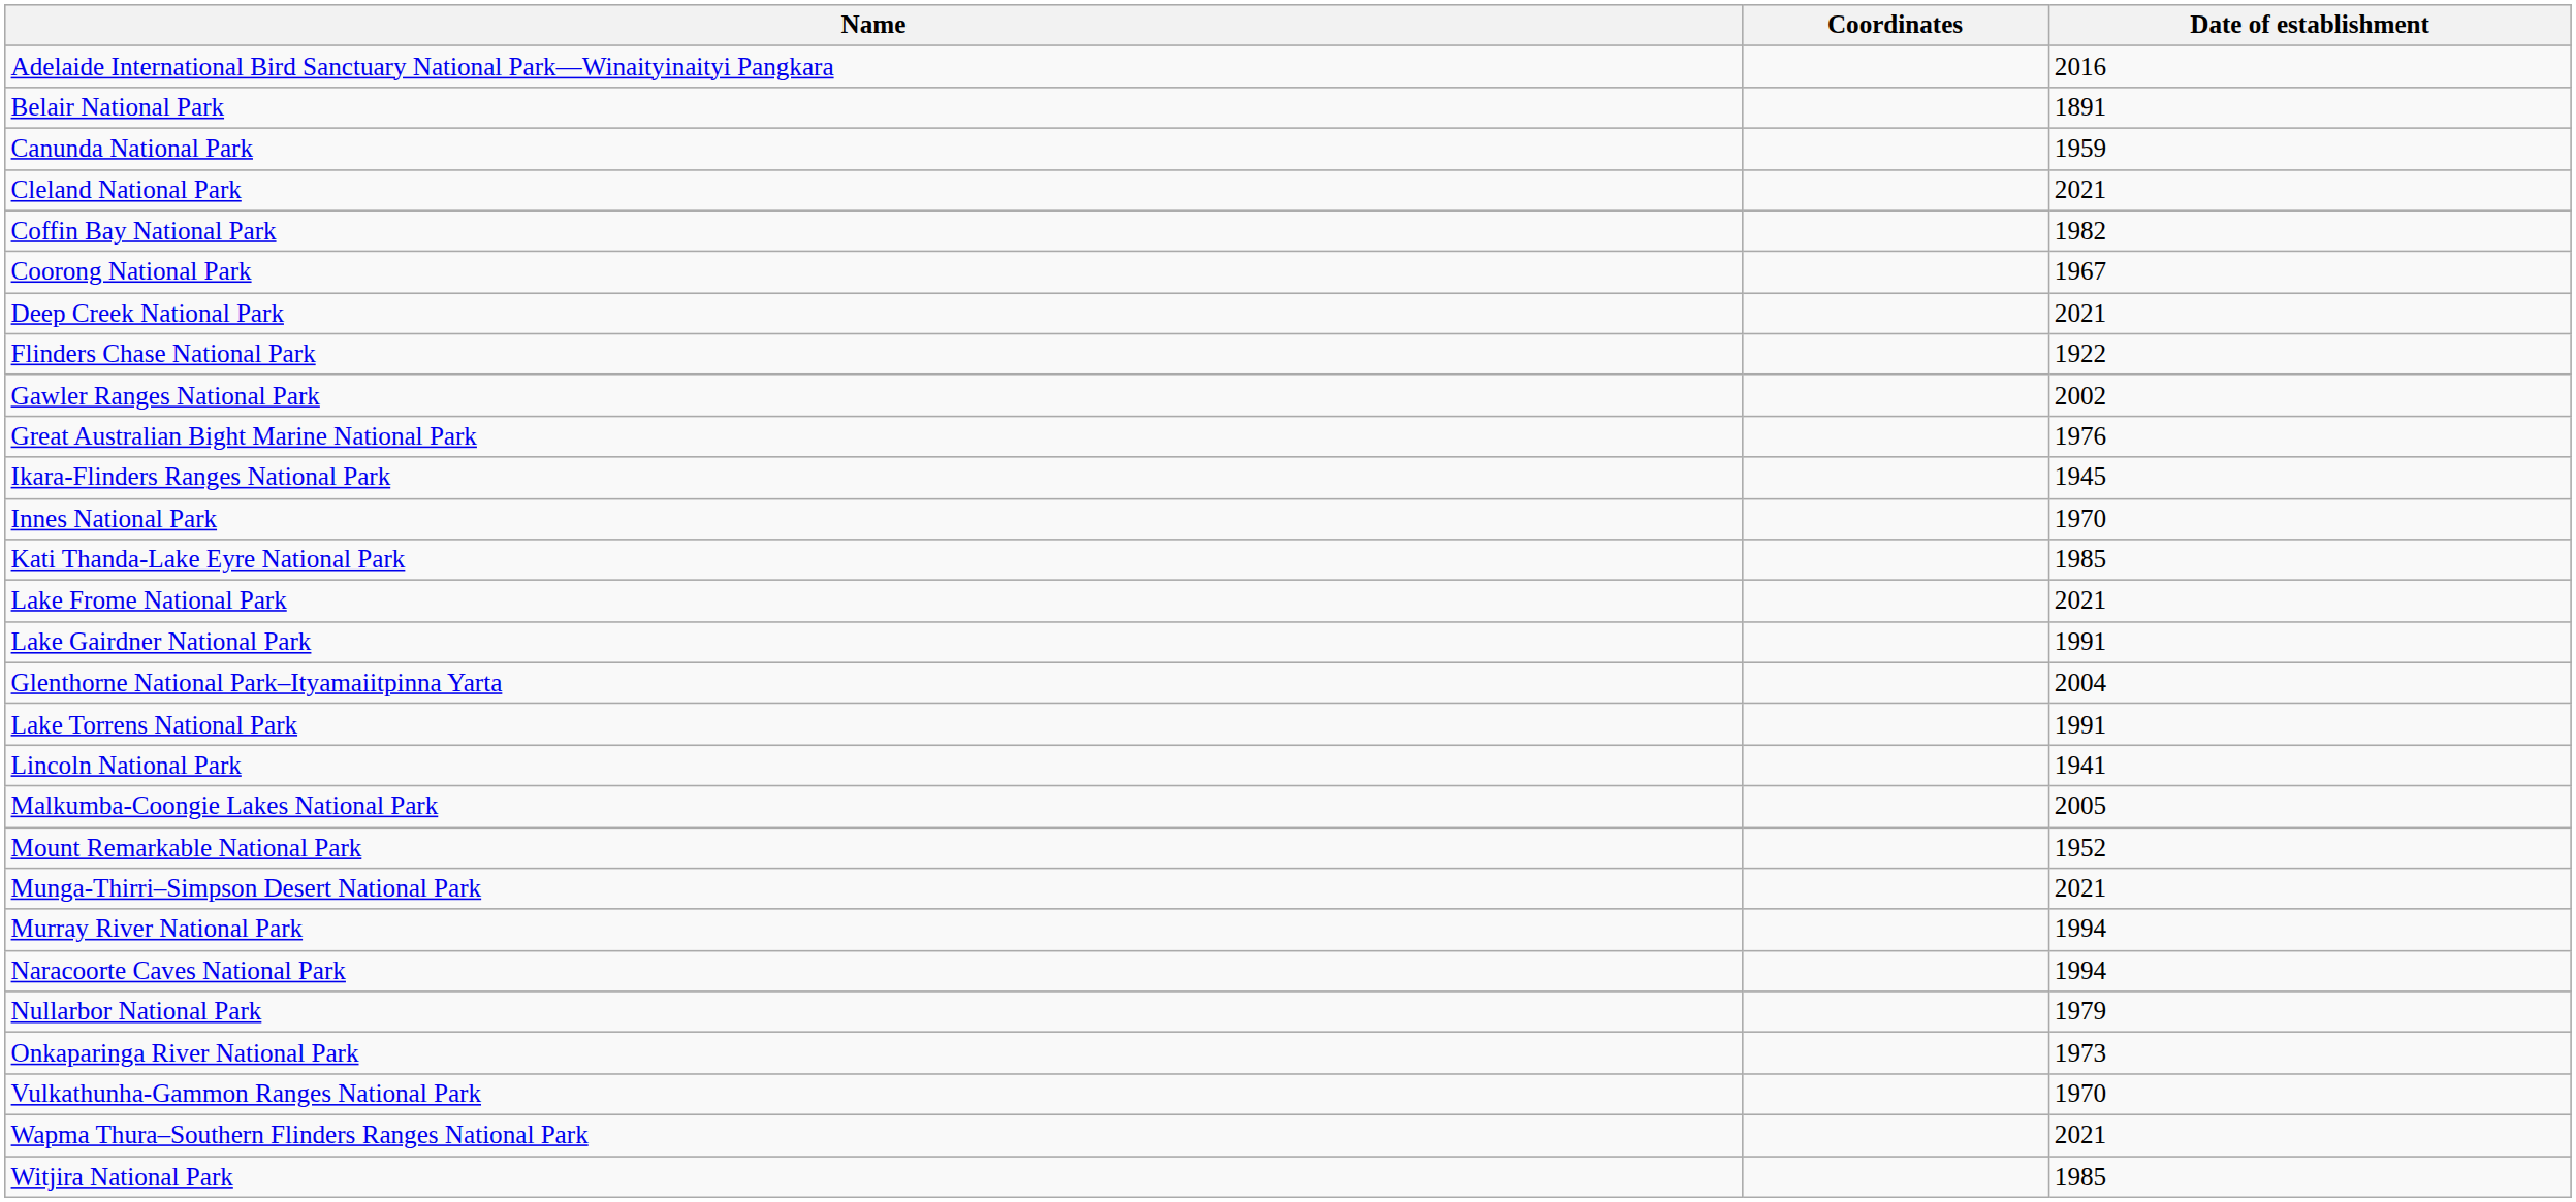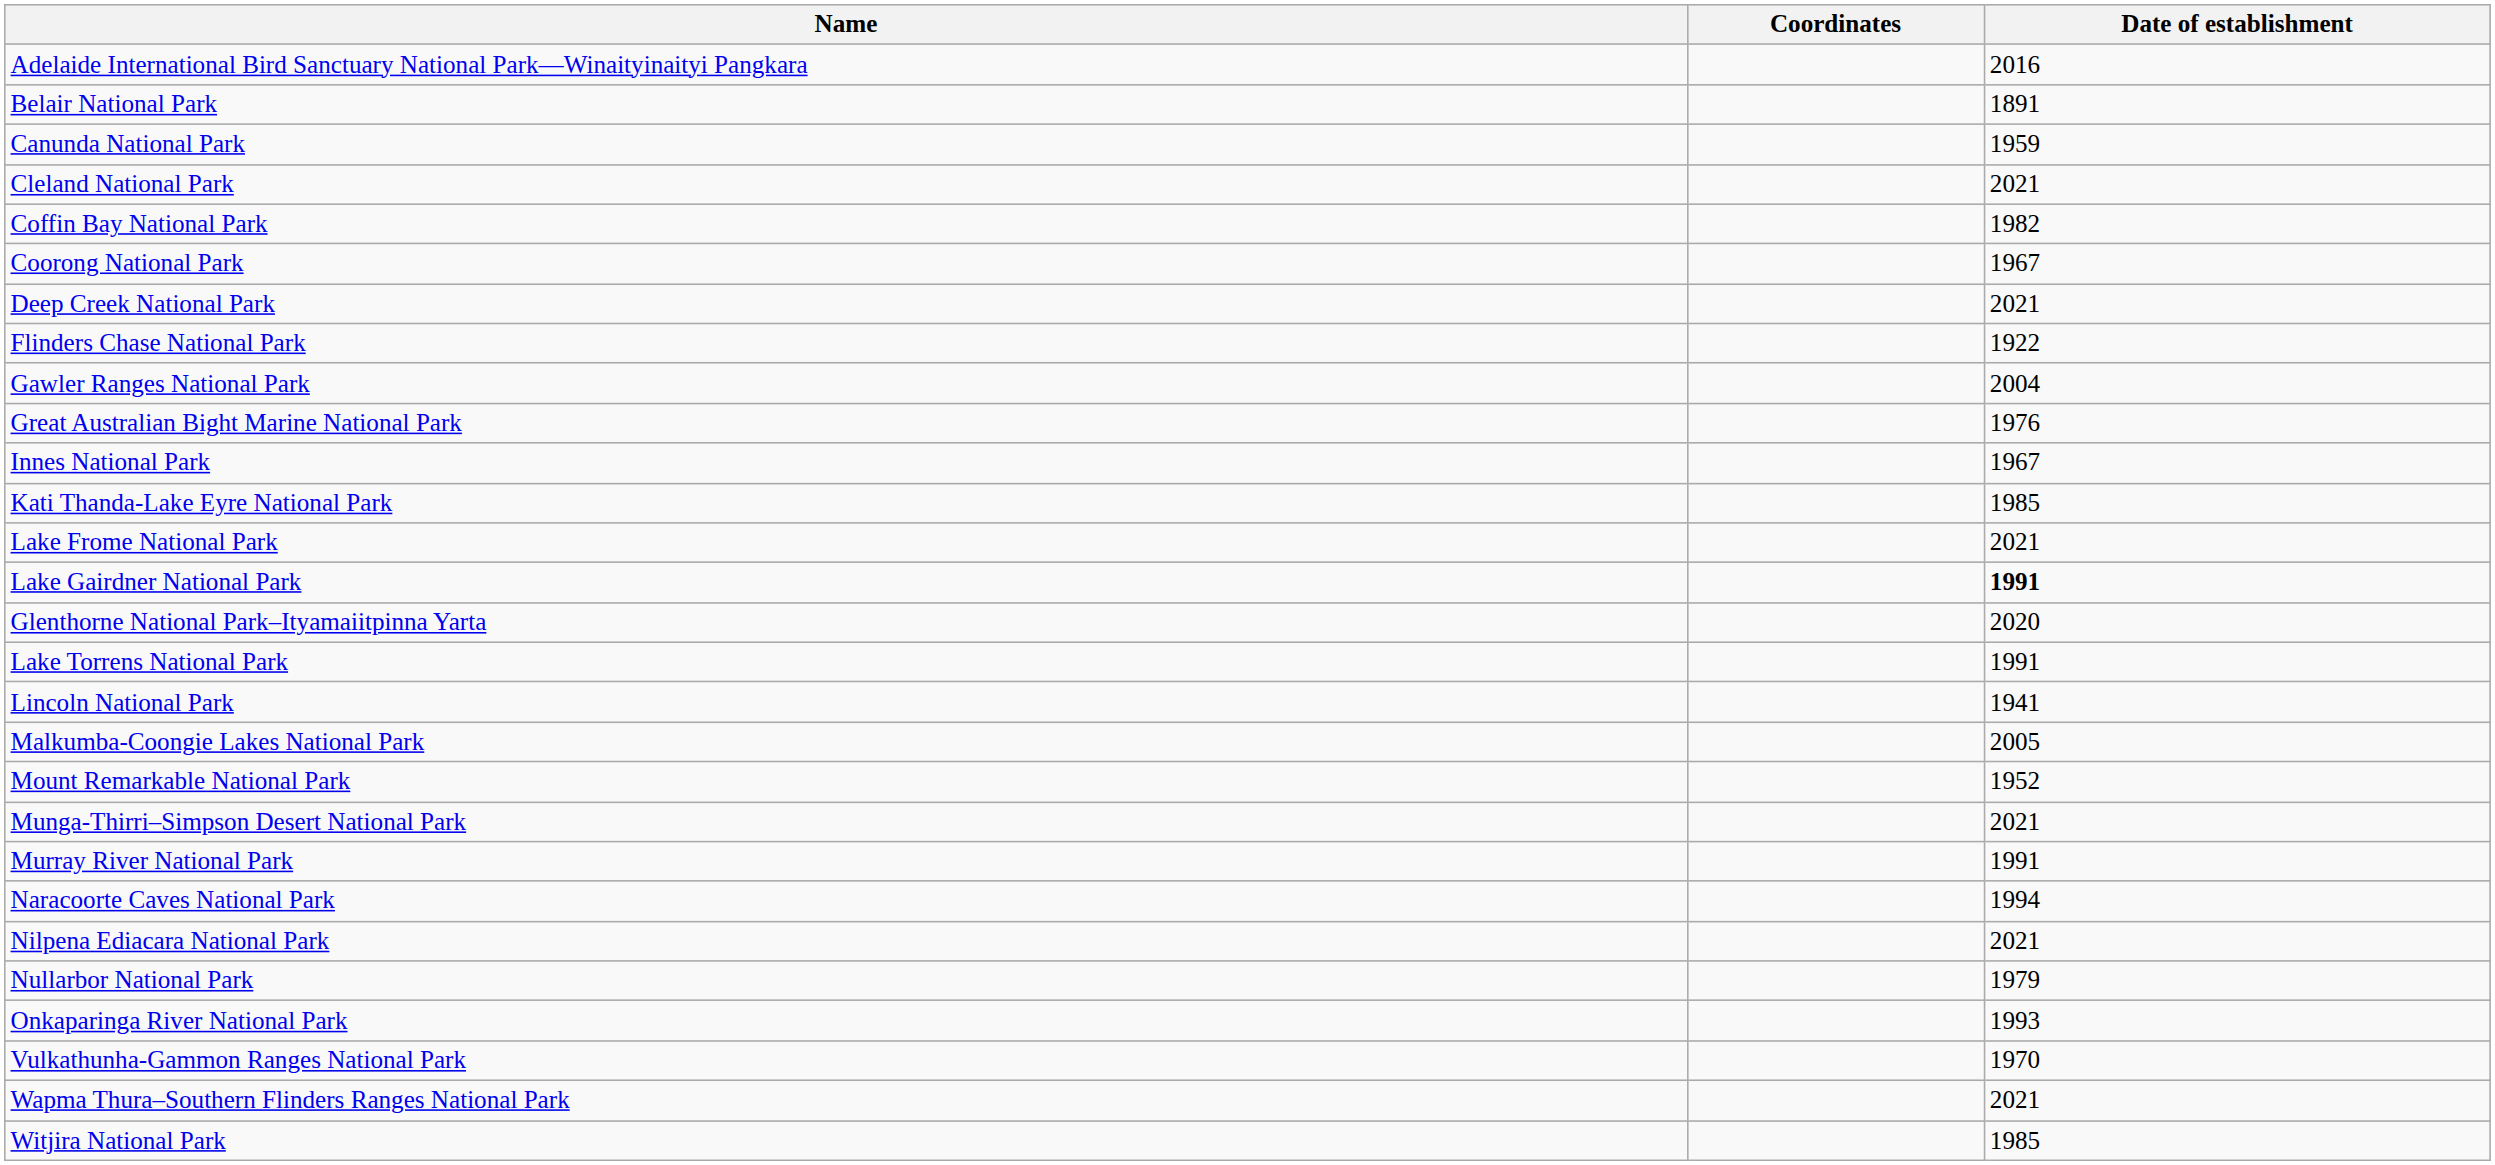Gawler Ranges National Park | Date of establishment: 2002 -> 2004
- row: Ikara-Flinders Ranges National Park | 1945
Innes National Park | Date of establishment: 1970 -> 1967
Lake Gairdner National Park | Date of establishment: normal -> bold
Glenthorne National Park–Ityamaiitpinna Yarta | Date of establishment: 2004 -> 2020
Murray River National Park | Date of establishment: 1994 -> 1991
+ row: Nilpena Ediacara National Park | 2021
Onkaparinga River National Park | Date of establishment: 1973 -> 1993
